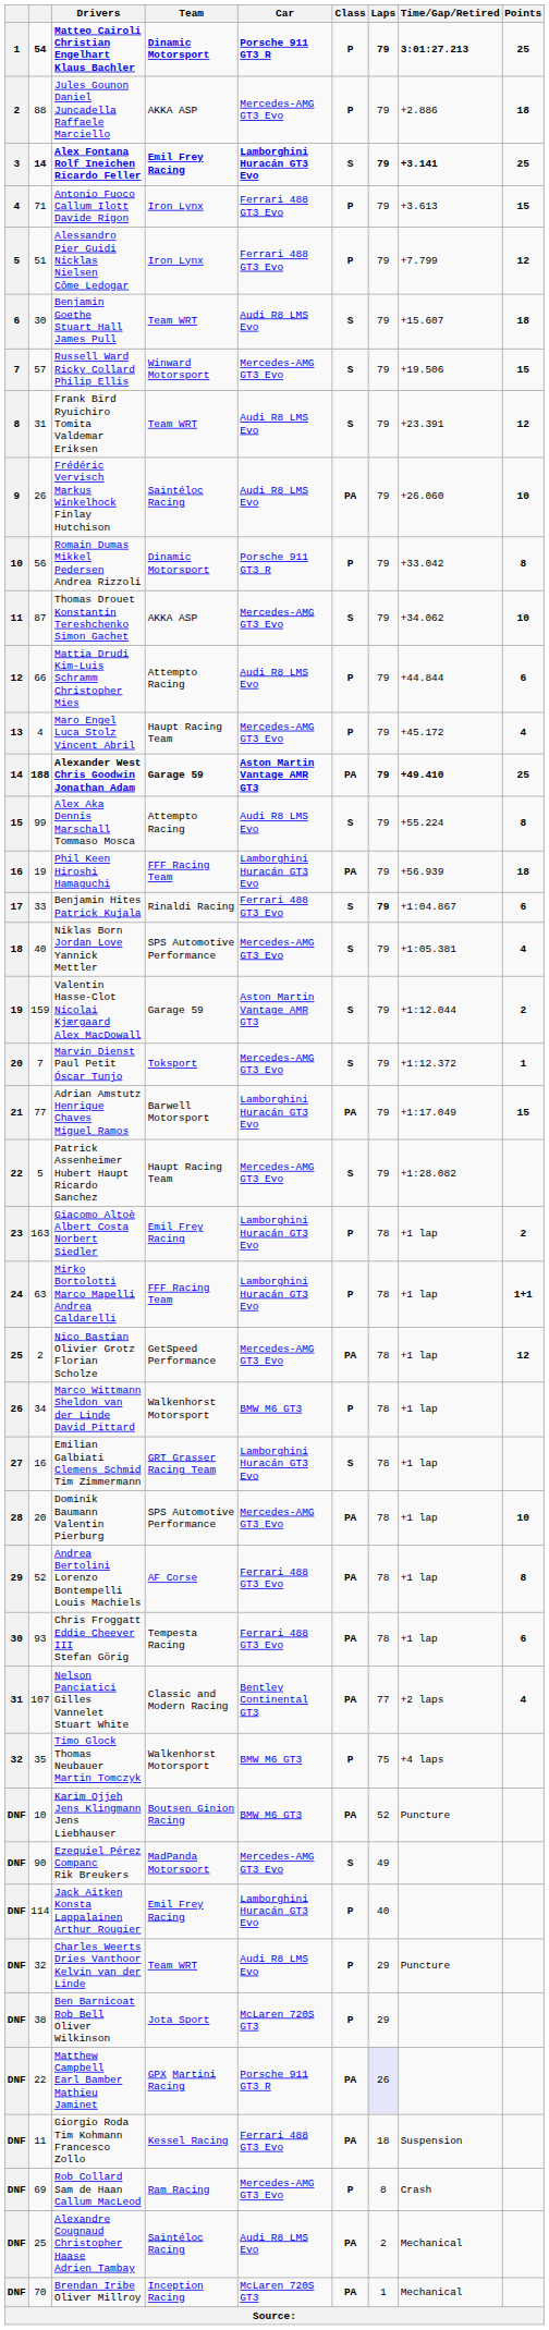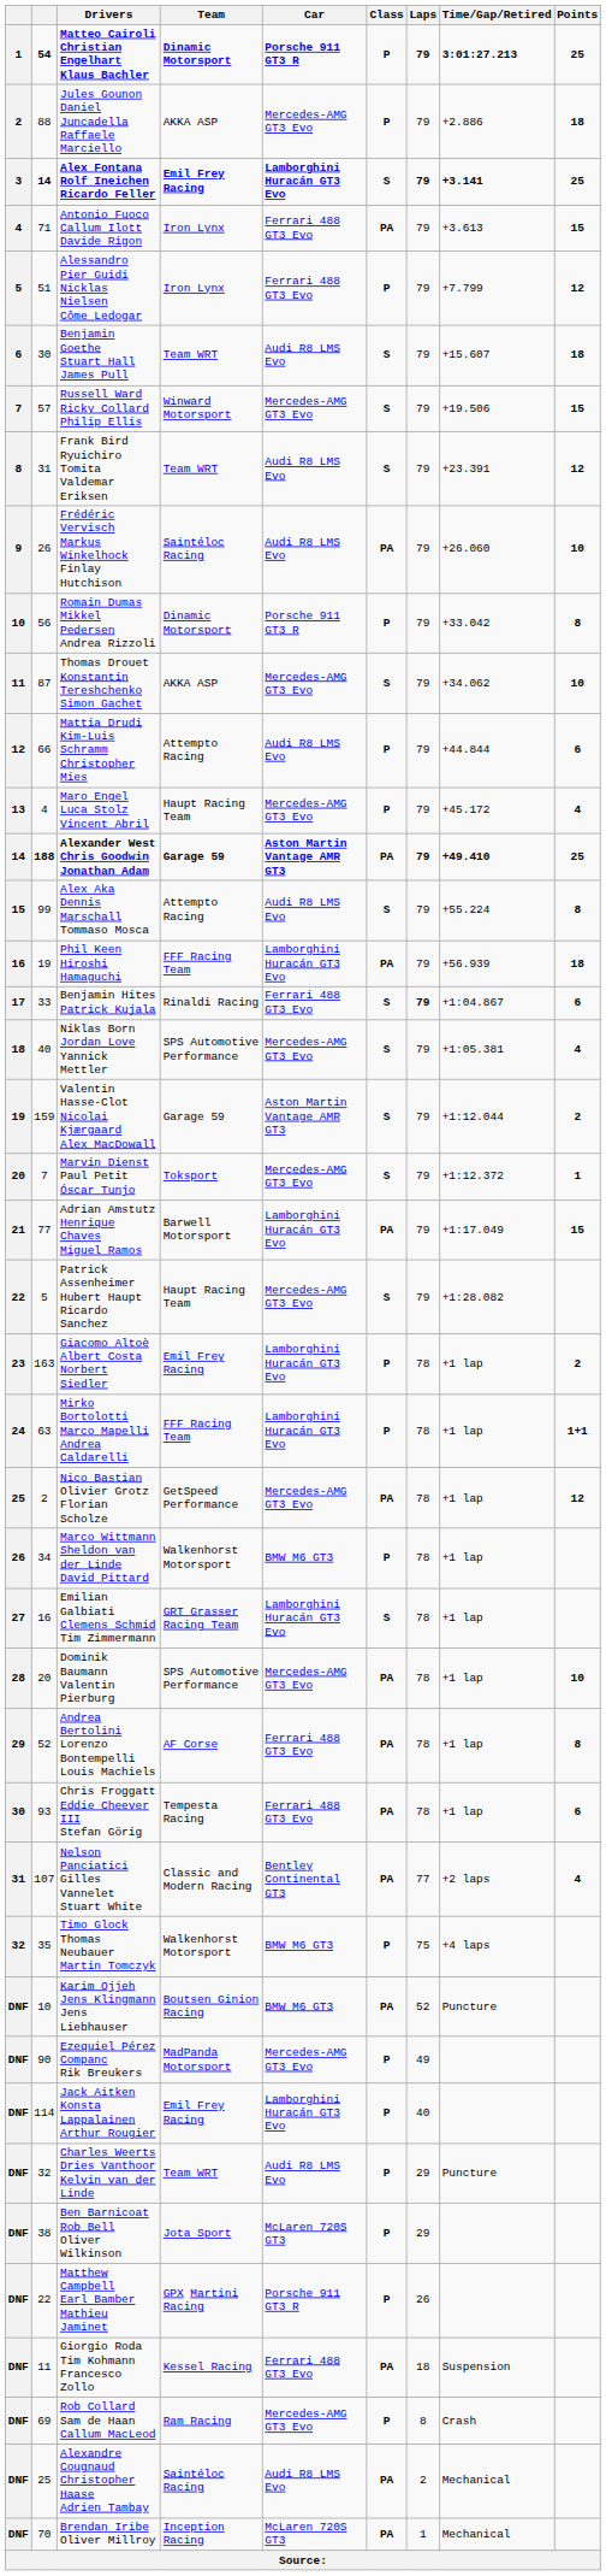Antonio Fuoco Callum Ilott Davide Rigon | Class: P -> PA
Ezequiel Pérez Companc Rik Breukers | Class: S -> P
Matthew Campbell Earl Bamber Mathieu Jaminet | Class: PA -> P
Matthew Campbell Earl Bamber Mathieu Jaminet | Laps: lavender background -> no background
